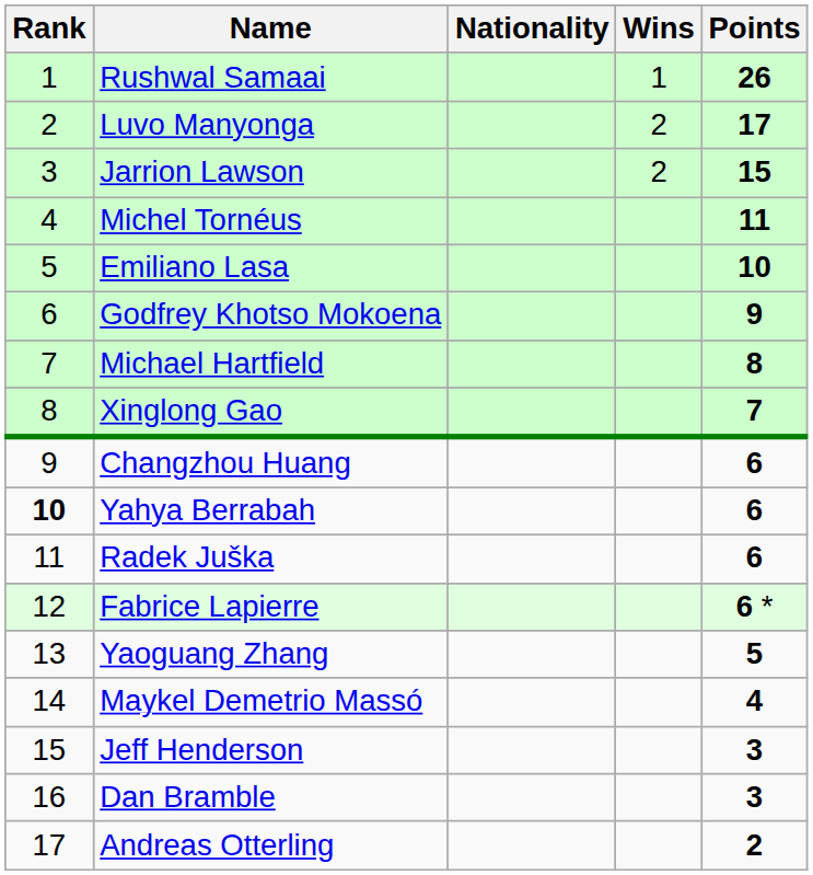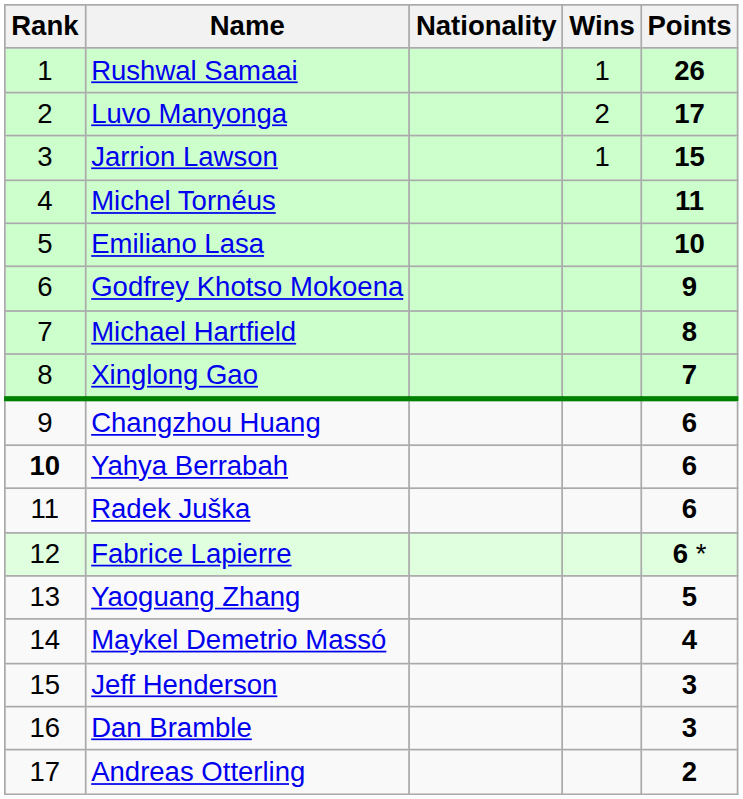Jarrion Lawson | Wins: 2 -> 1
